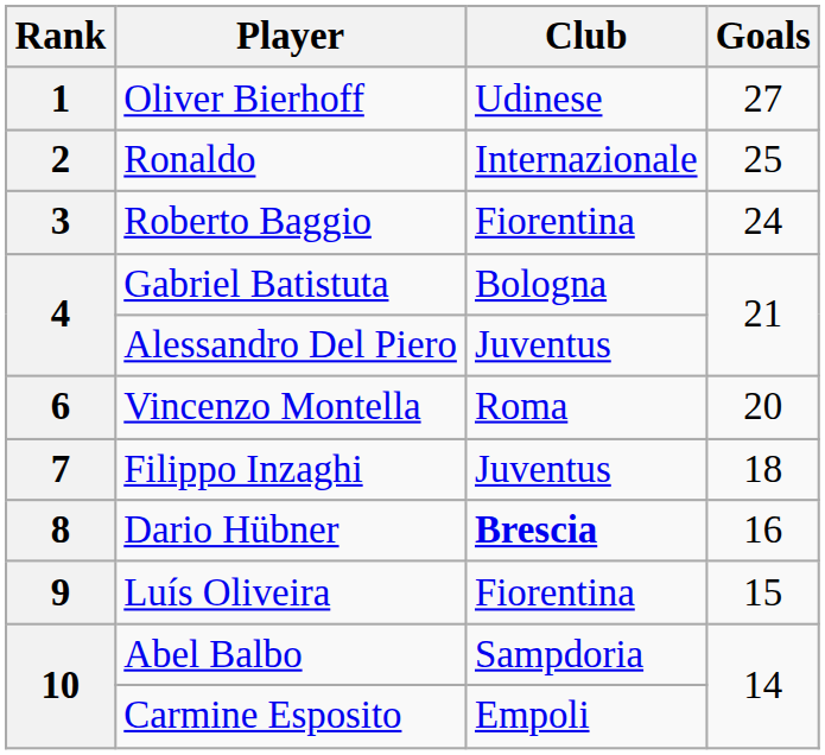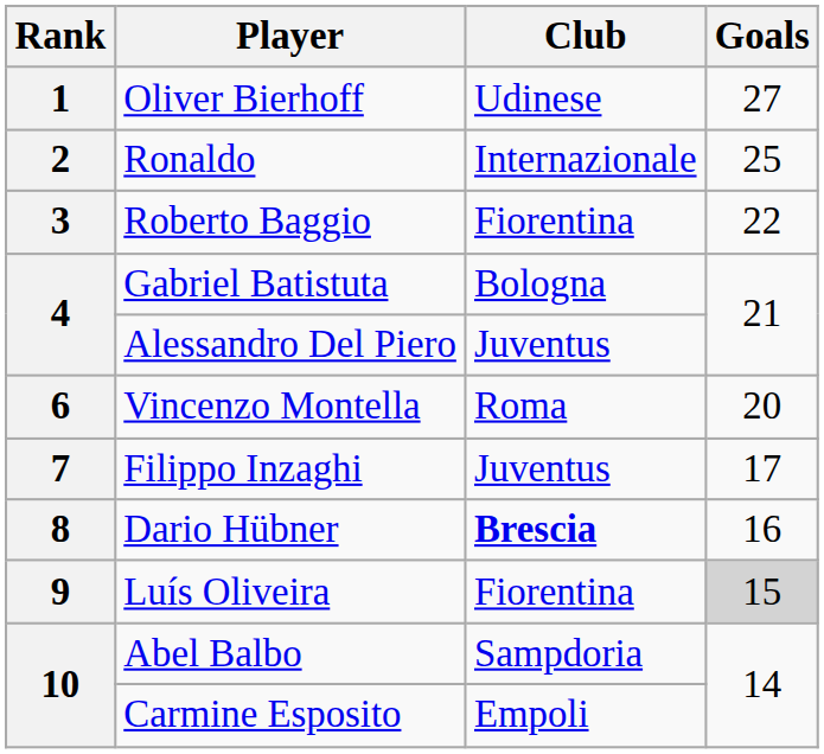Roberto Baggio | Goals: 24 -> 22
Filippo Inzaghi | Goals: 18 -> 17
Luís Oliveira | Goals: no background -> lightgrey background
